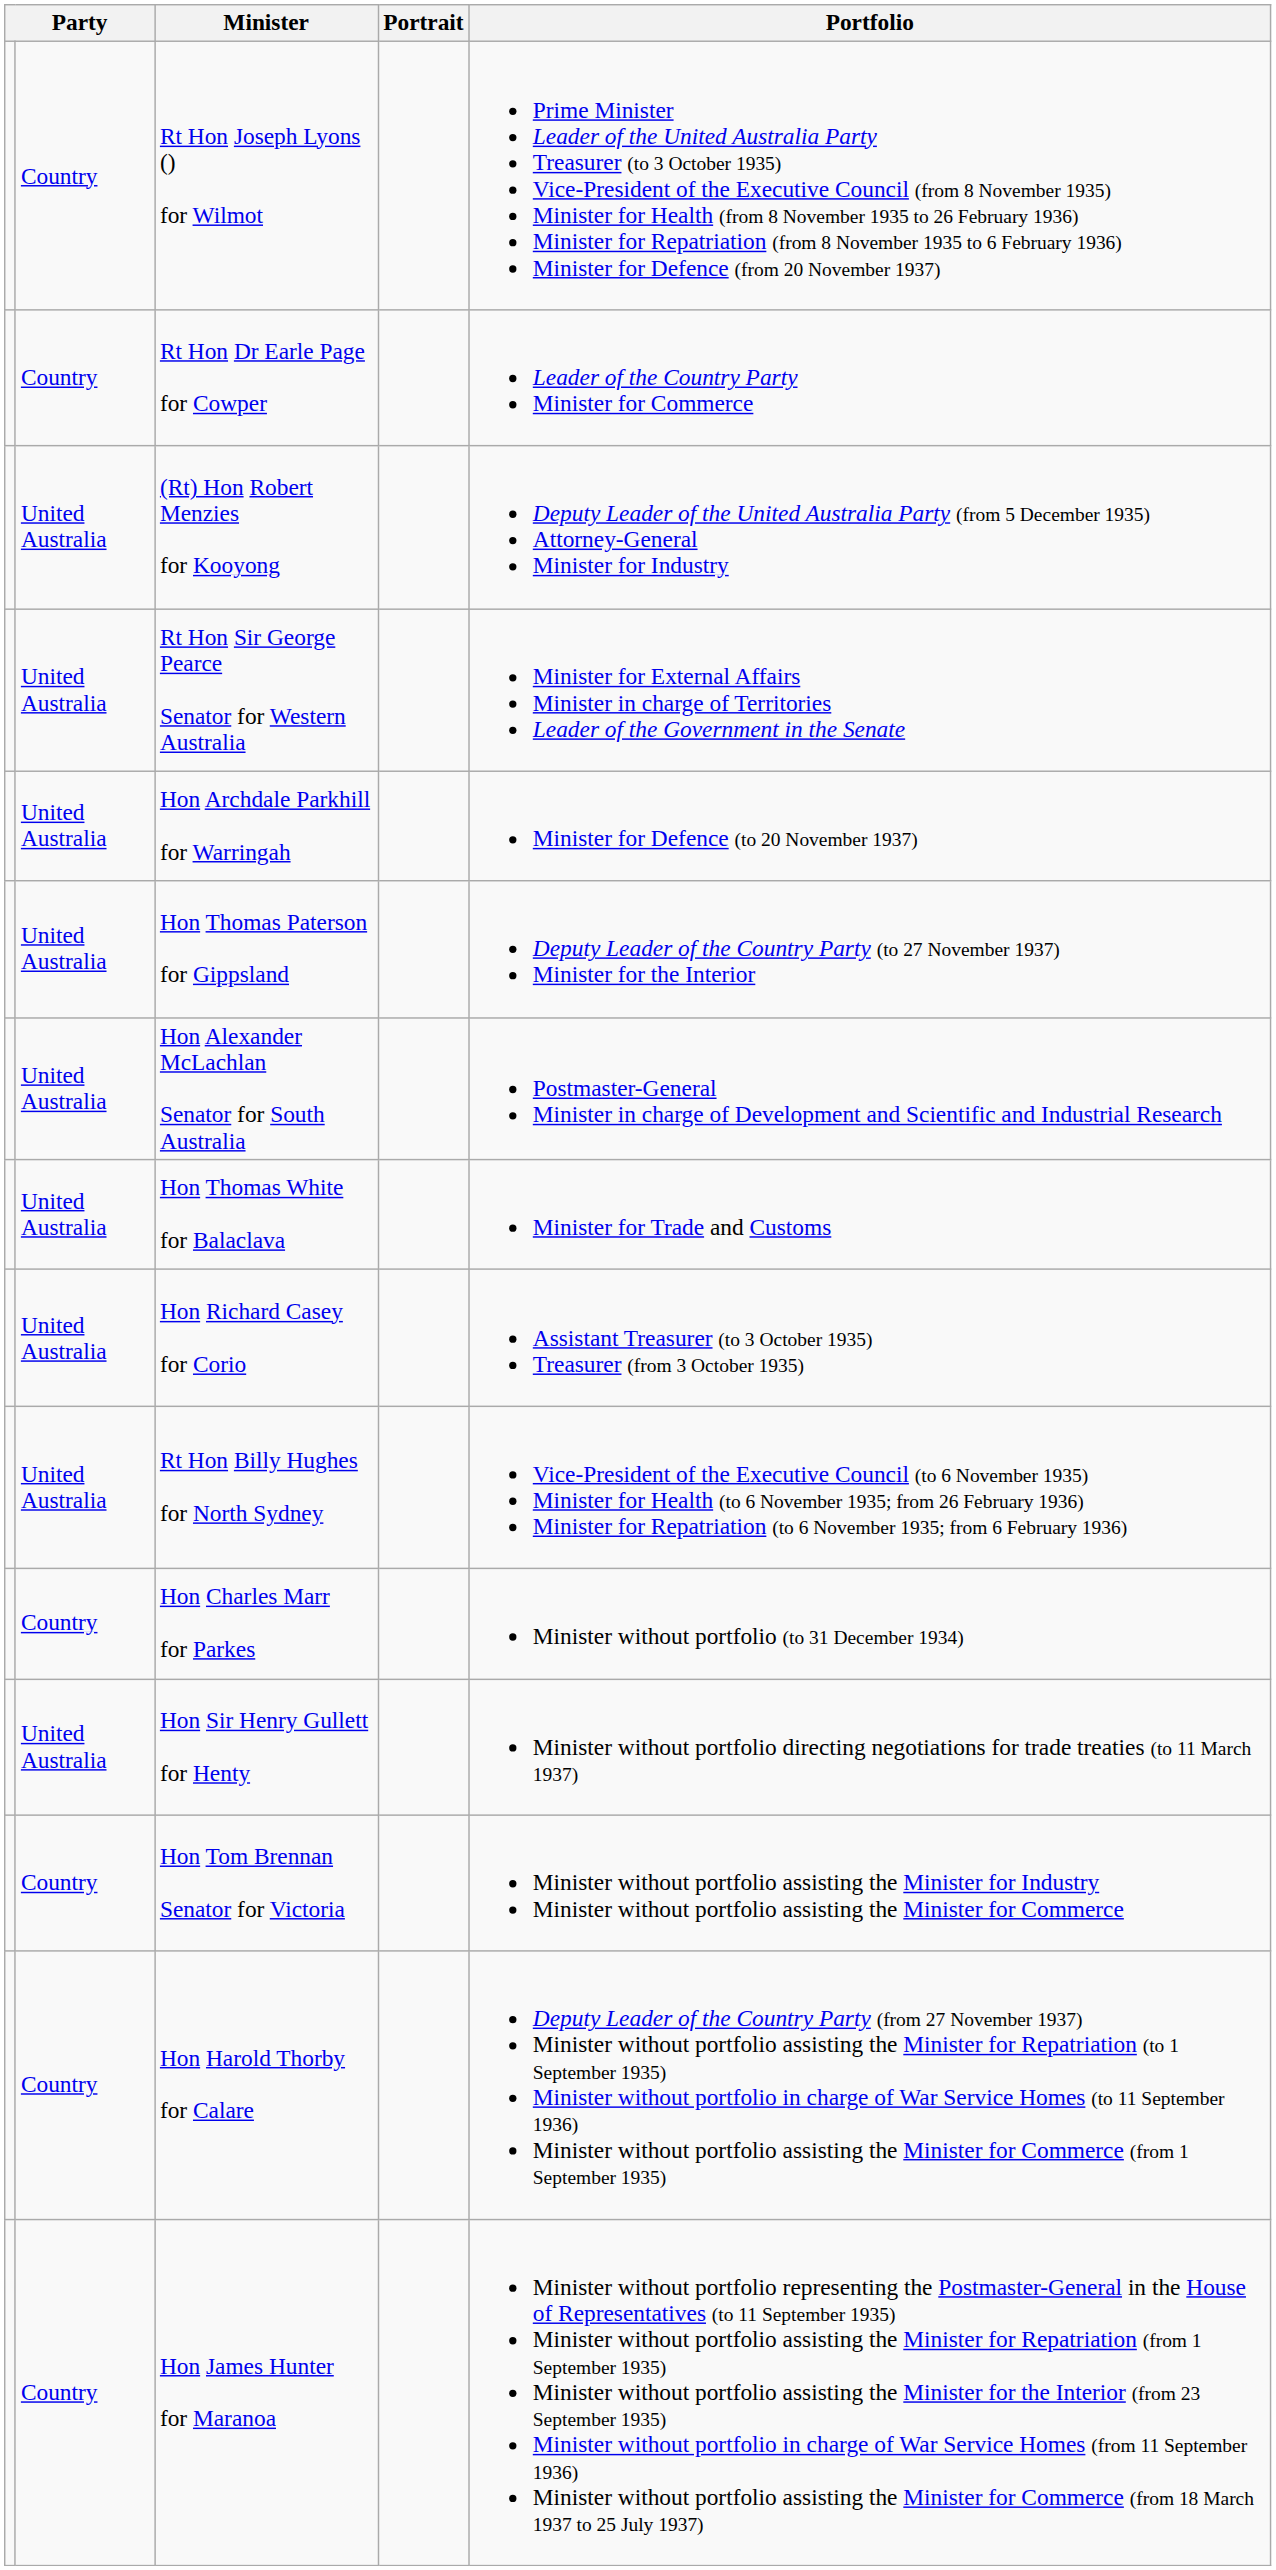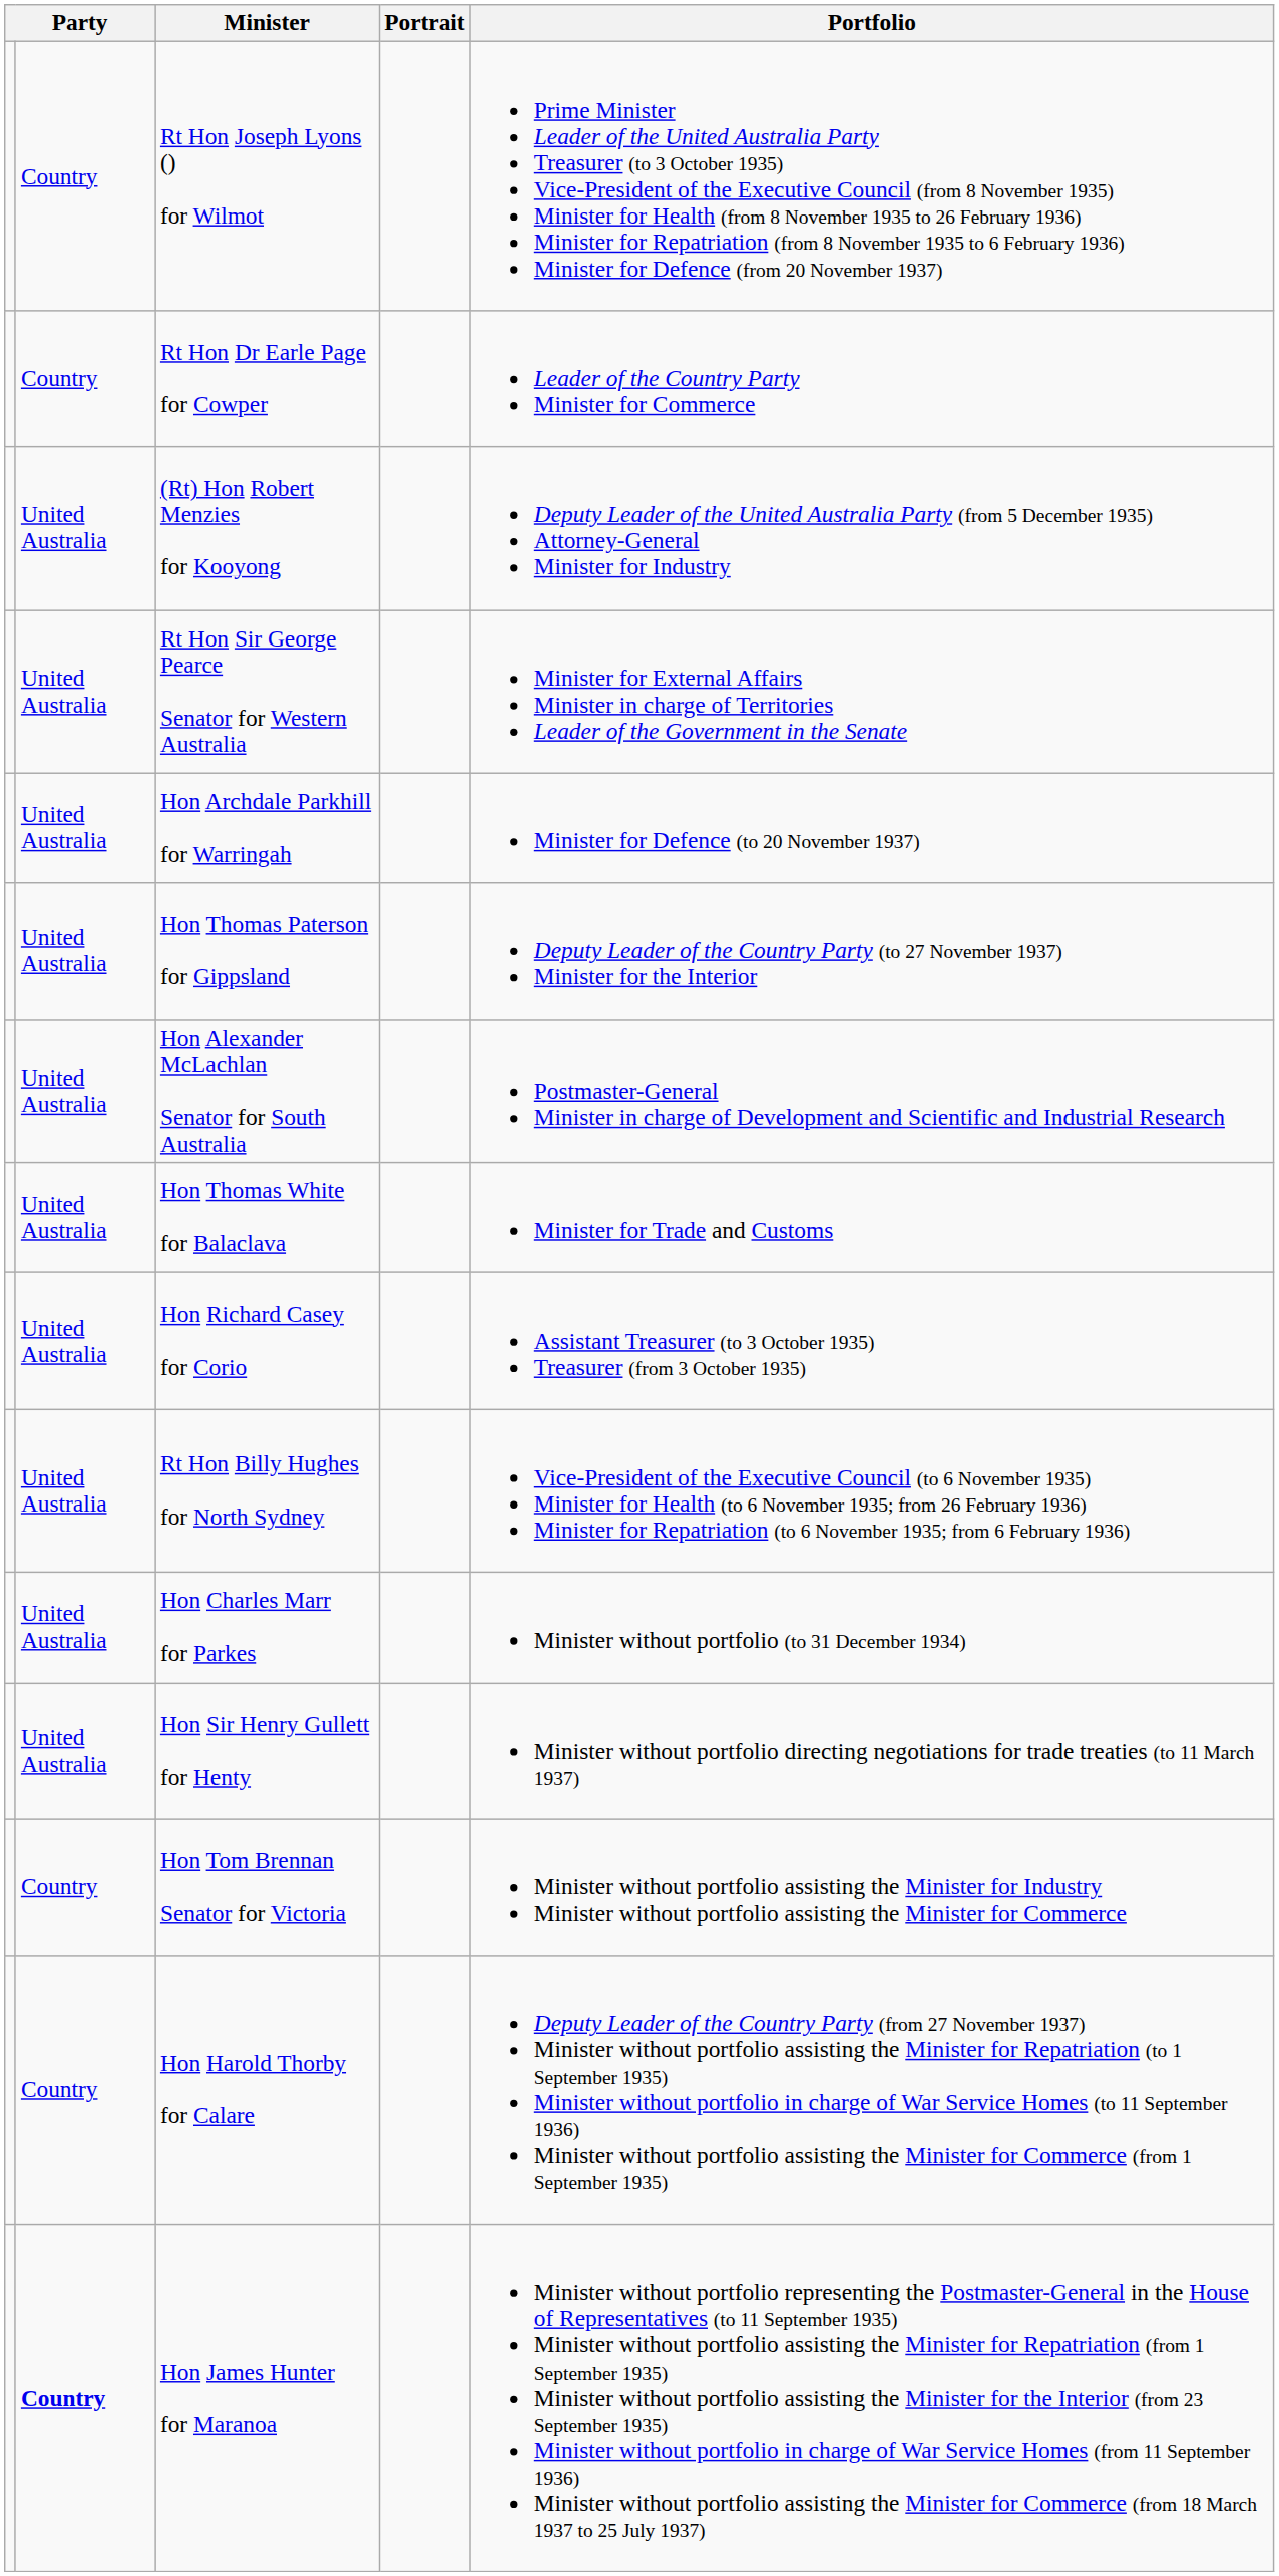Hon Charles Marr for Parkes | column 2: Country -> United Australia
Hon James Hunter for Maranoa | column 2: normal -> bold
